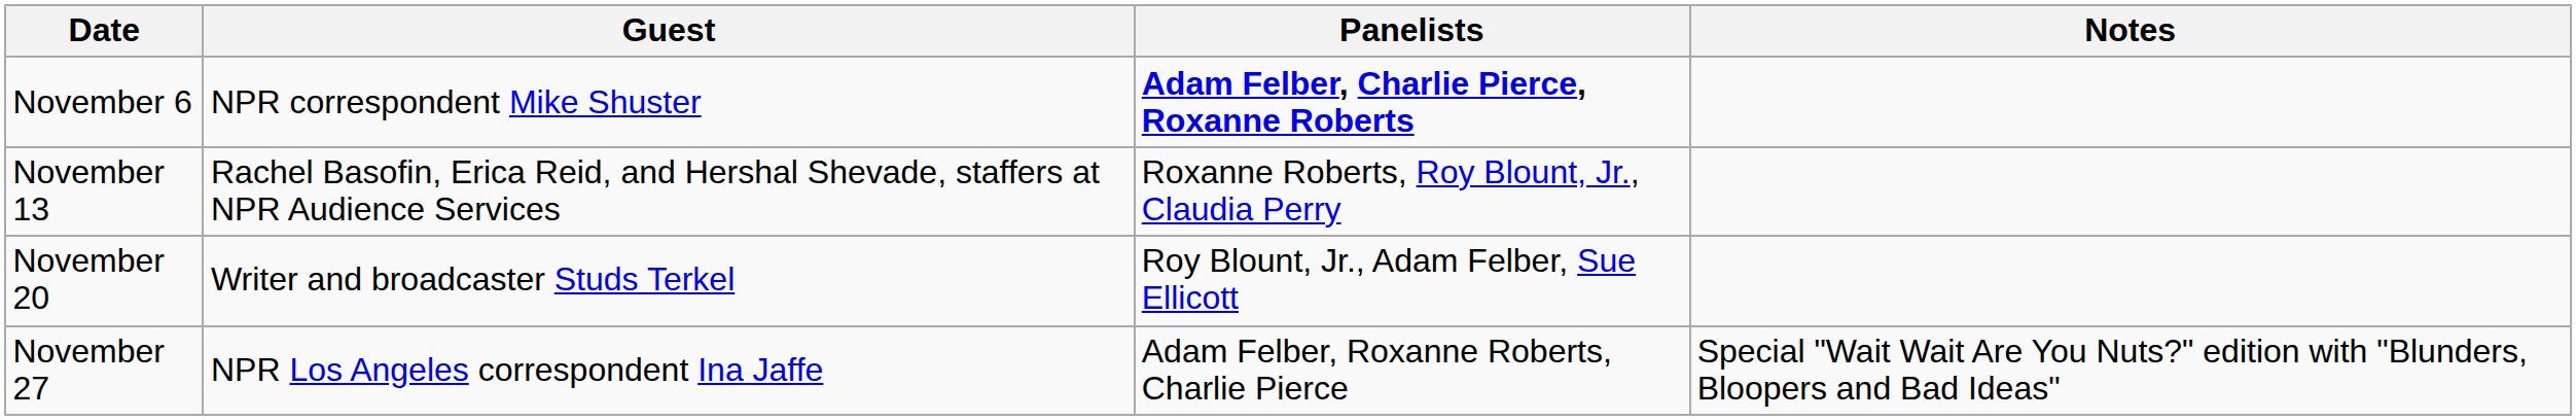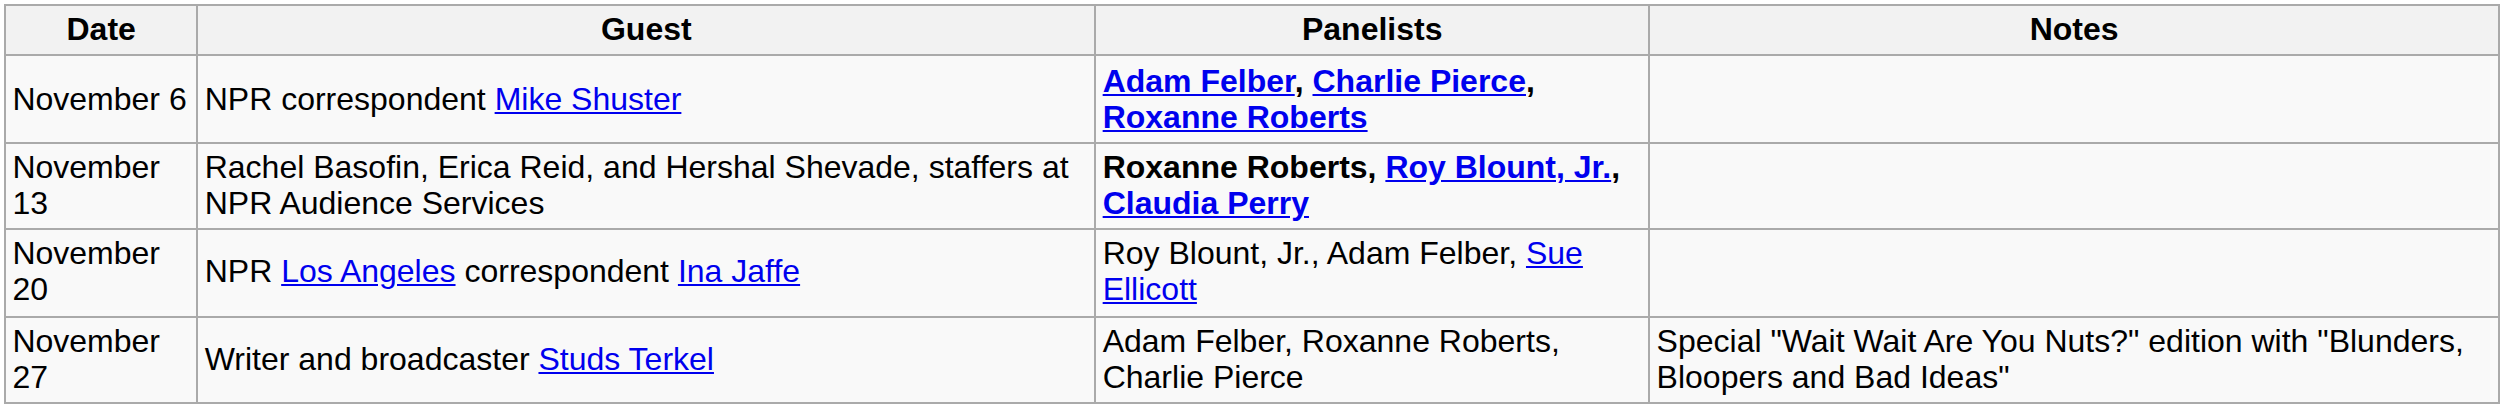November 13 | Panelists: normal -> bold
November 20 | Guest: Writer and broadcaster Studs Terkel -> NPR Los Angeles correspondent Ina Jaffe
November 27 | Guest: NPR Los Angeles correspondent Ina Jaffe -> Writer and broadcaster Studs Terkel
